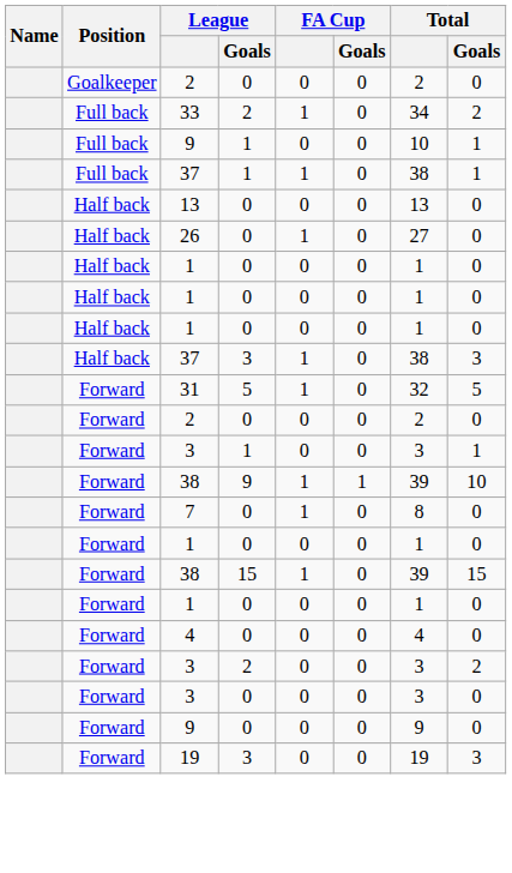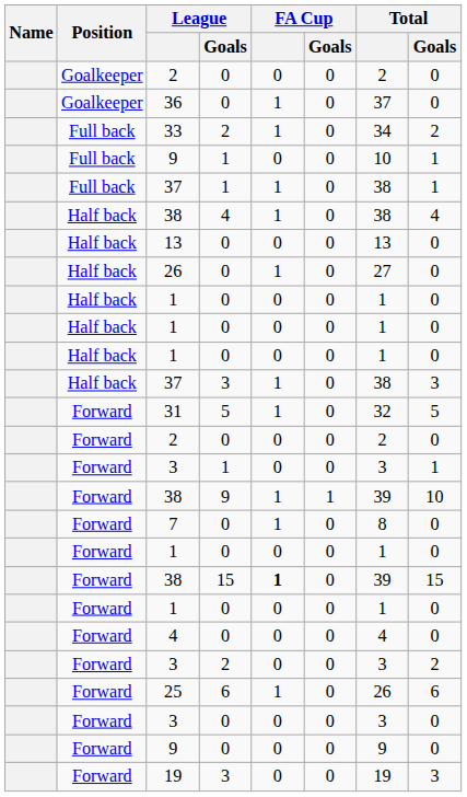+ row: Goalkeeper | 36 | 0 | 1 | 0 | 37 | 0
+ row: Half back | 38 | 4 | 1 | 0 | 38 | 4
38 / 15 | FA Cup: normal -> bold
+ row: Forward | 25 | 6 | 1 | 0 | 26 | 6
